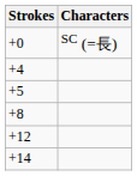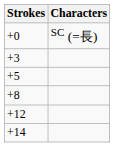+ row: +3
- row: +4
